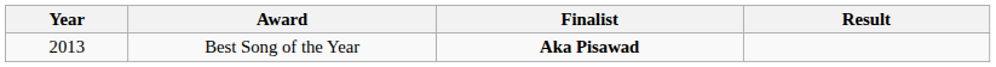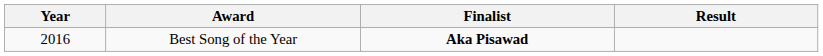Best Song of the Year | Year: 2013 -> 2016
